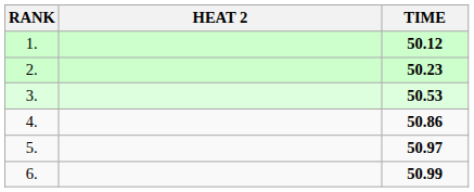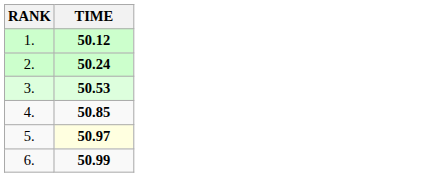- column: HEAT 2
2. | TIME: 50.23 -> 50.24
4. | TIME: 50.86 -> 50.85
5. | TIME: no background -> lightyellow background
